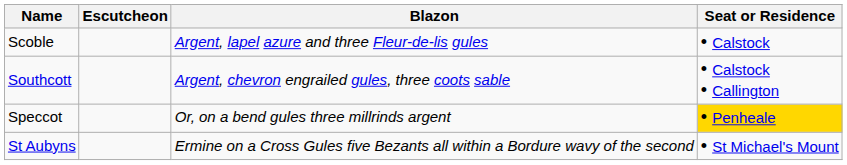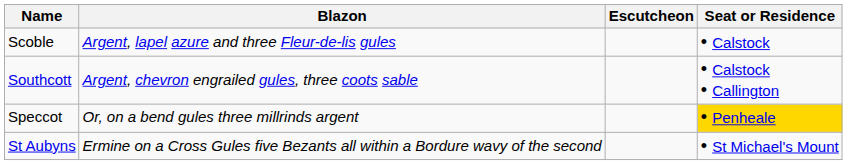columns swapped: Escutcheon <-> Blazon
